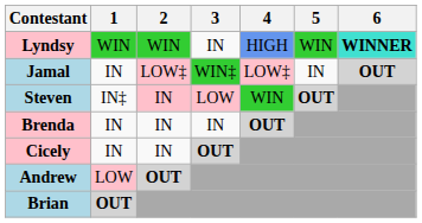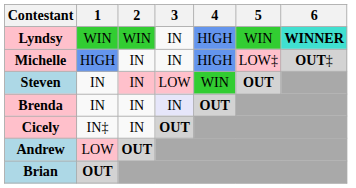+ row: Michelle | HIGH | IN | IN | HIGH | LOW‡ | OUT‡
- row: Jamal | IN | LOW‡ | WIN‡ | LOW‡ | IN | OUT
Steven | 1: IN‡ -> IN
Brenda | 3: no background -> lavender background
Cicely | 1: IN -> IN‡
